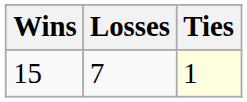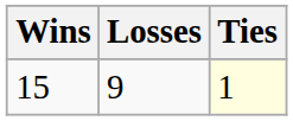15 | Losses: 7 -> 9
